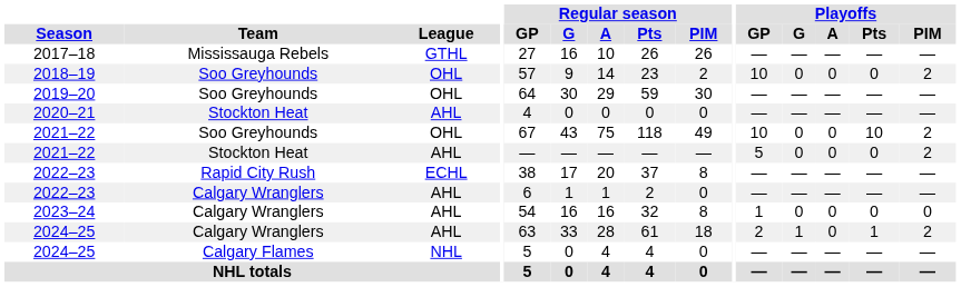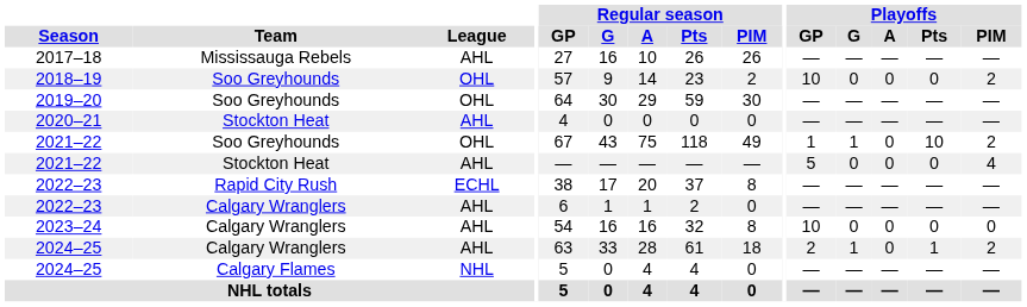2017–18 | League: GTHL -> AHL
2021–22 / Soo Greyhounds | Playoffs / GP: 10 -> 1
2021–22 / Soo Greyhounds | Playoffs / G: 0 -> 1
2021–22 / Stockton Heat | Playoffs / PIM: 2 -> 4
2023–24 | Playoffs / GP: 1 -> 10
